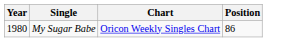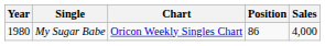+ column: Sales | 4,000
